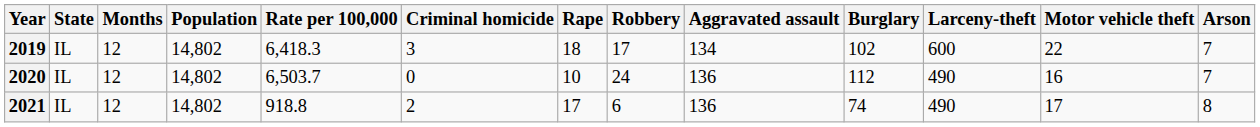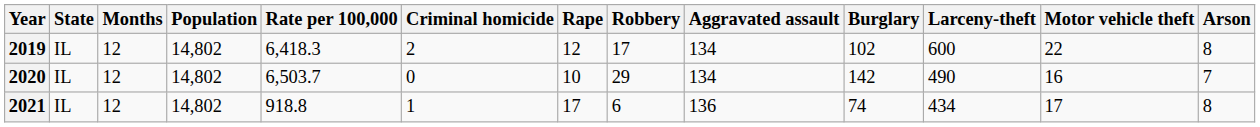2019 | Criminal homicide: 3 -> 2
2019 | Rape: 18 -> 12
2019 | Arson: 7 -> 8
2020 | Robbery: 24 -> 29
2020 | Aggravated assault: 136 -> 134
2020 | Burglary: 112 -> 142
2021 | Criminal homicide: 2 -> 1
2021 | Larceny-theft: 490 -> 434
